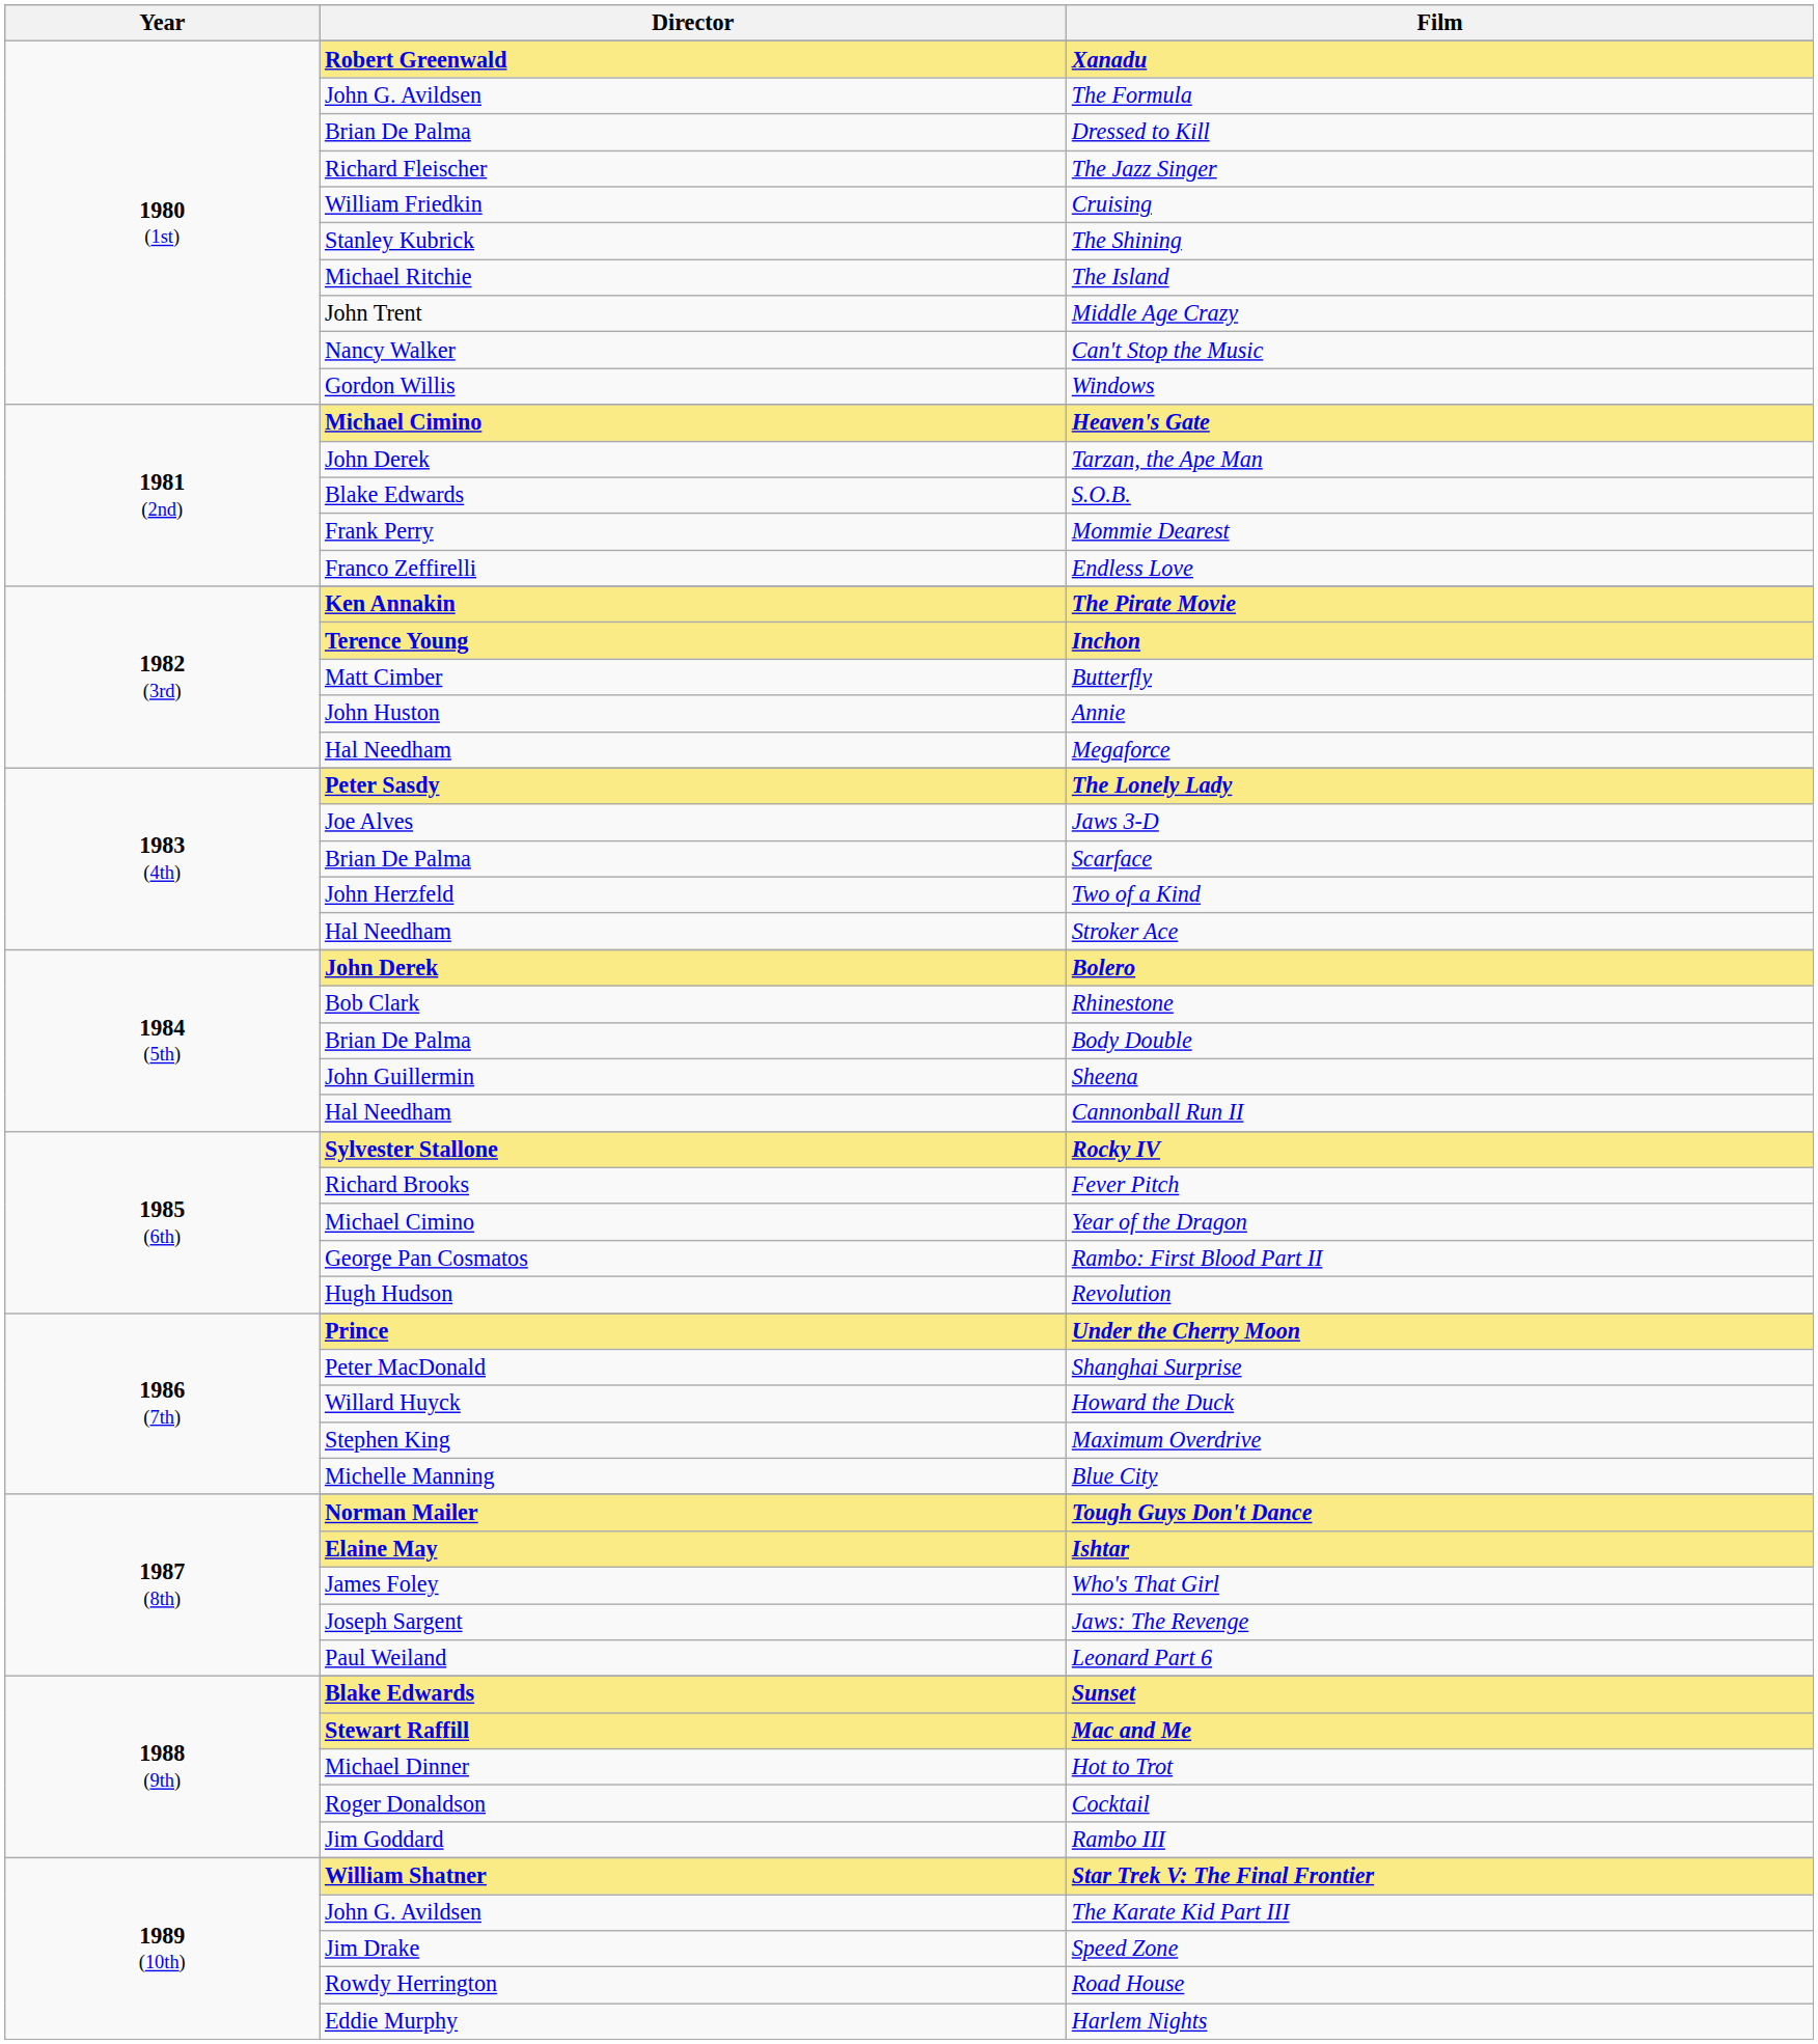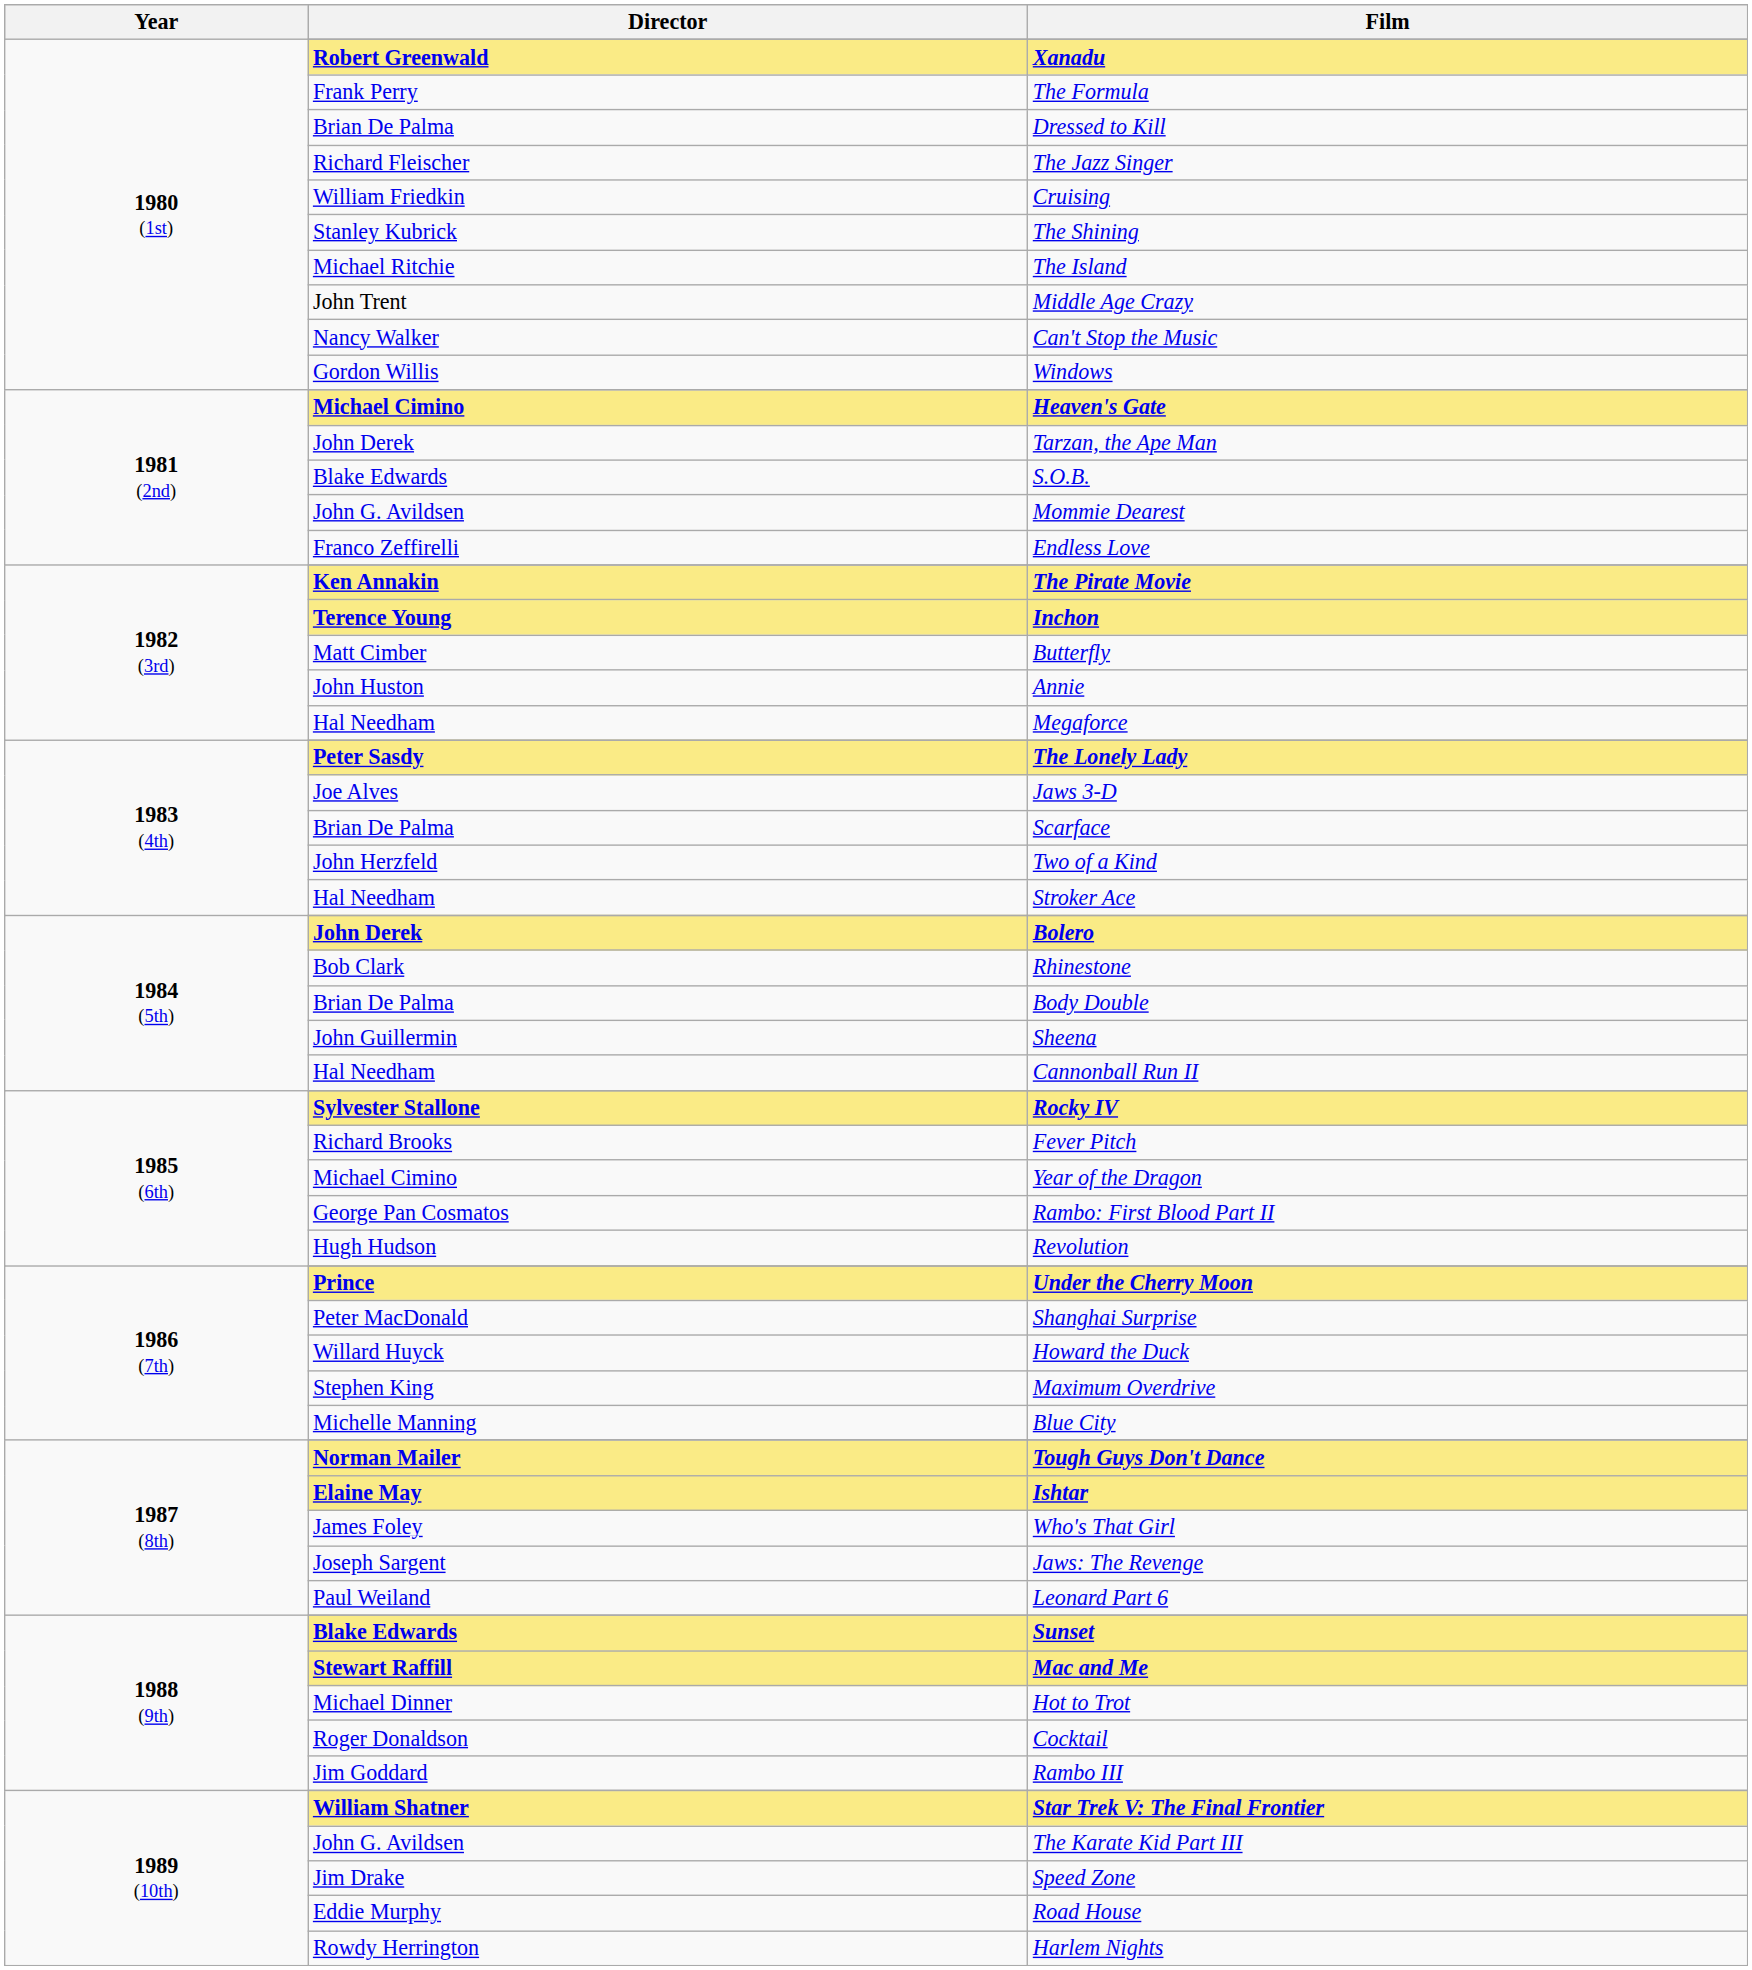The Formula | Director: John G. Avildsen -> Frank Perry
Mommie Dearest | Director: Frank Perry -> John G. Avildsen
Road House | Director: Rowdy Herrington -> Eddie Murphy
Harlem Nights | Director: Eddie Murphy -> Rowdy Herrington
